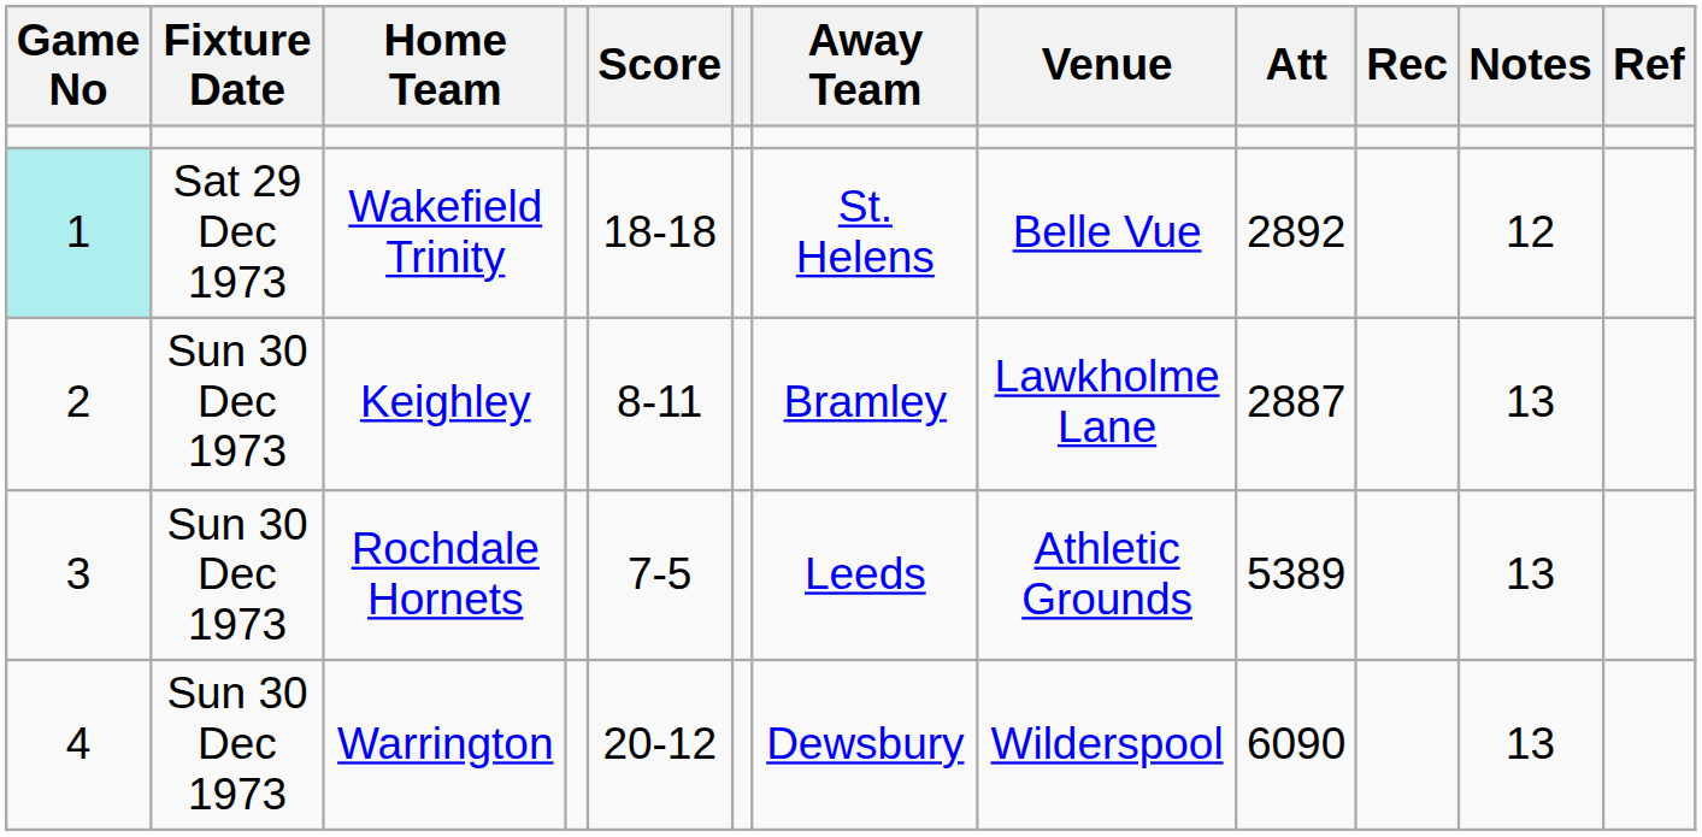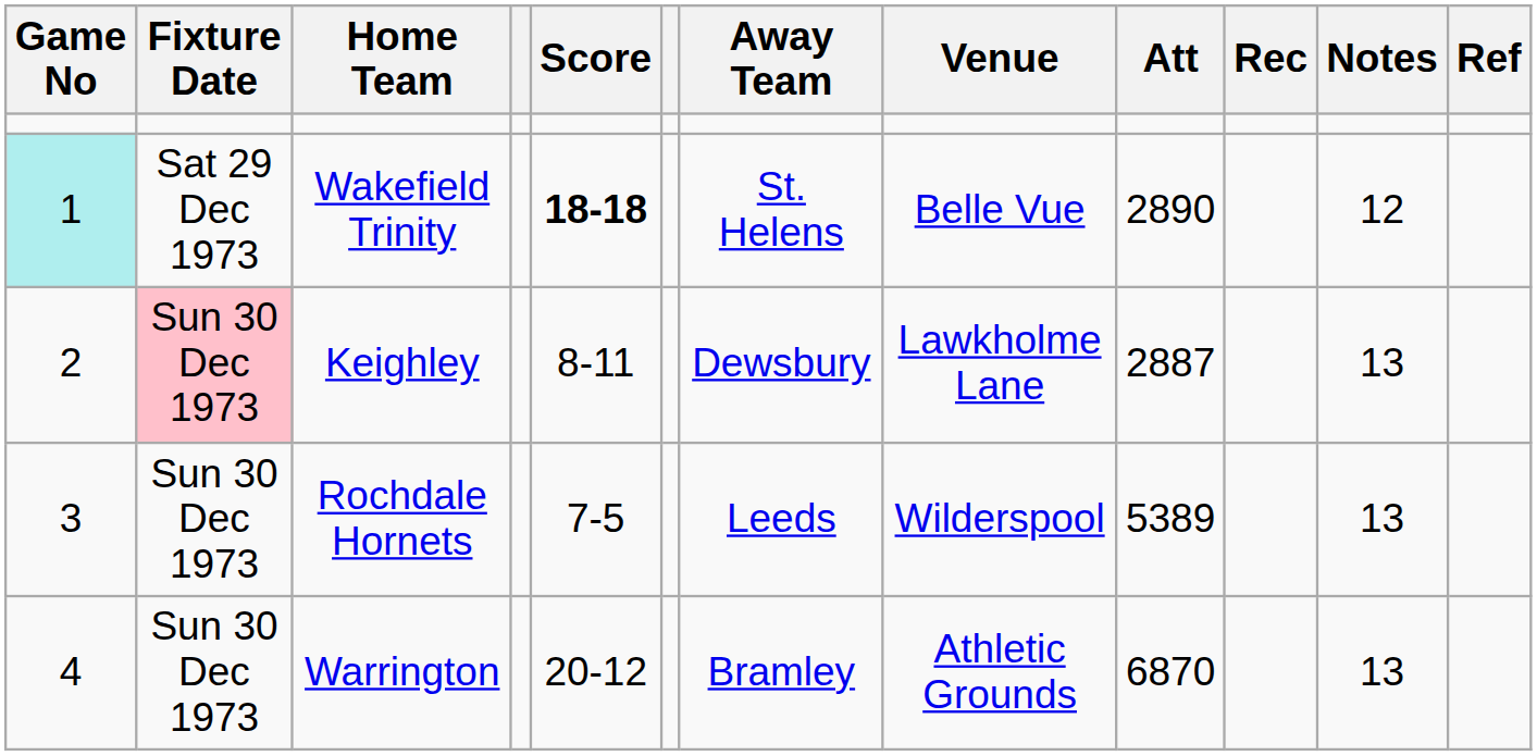Wakefield Trinity | Score: normal -> bold
Wakefield Trinity | Att: 2892 -> 2890
Keighley | Fixture Date: no background -> pink background
Keighley | Away Team: Bramley -> Dewsbury
Rochdale Hornets | Venue: Athletic Grounds -> Wilderspool
Warrington | Away Team: Dewsbury -> Bramley
Warrington | Venue: Wilderspool -> Athletic Grounds
Warrington | Att: 6090 -> 6870
